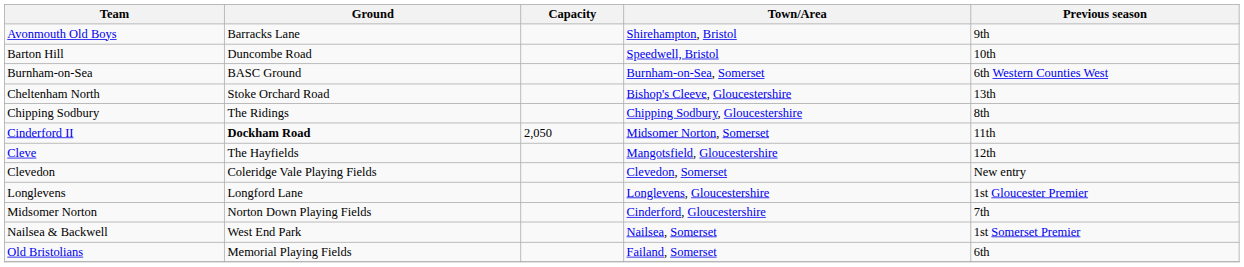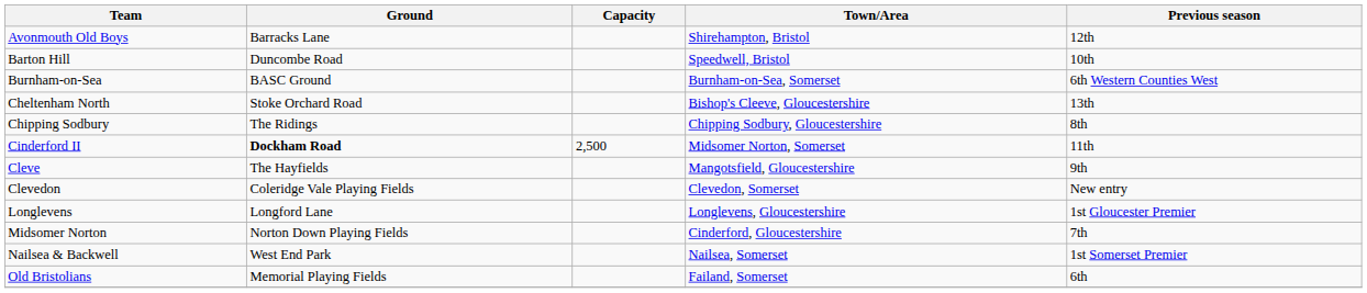Avonmouth Old Boys | Previous season: 9th -> 12th
Cinderford II | Capacity: 2,050 -> 2,500
Cleve | Previous season: 12th -> 9th
